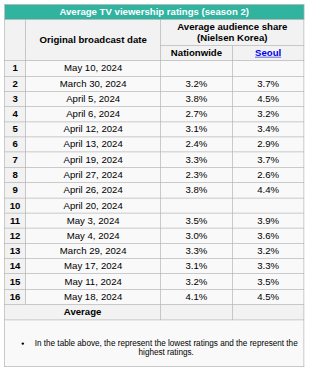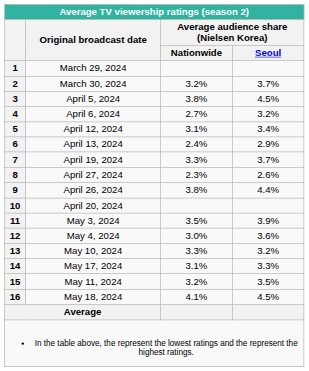1 | Original broadcast date: May 10, 2024 -> March 29, 2024
13 | Original broadcast date: March 29, 2024 -> May 10, 2024
